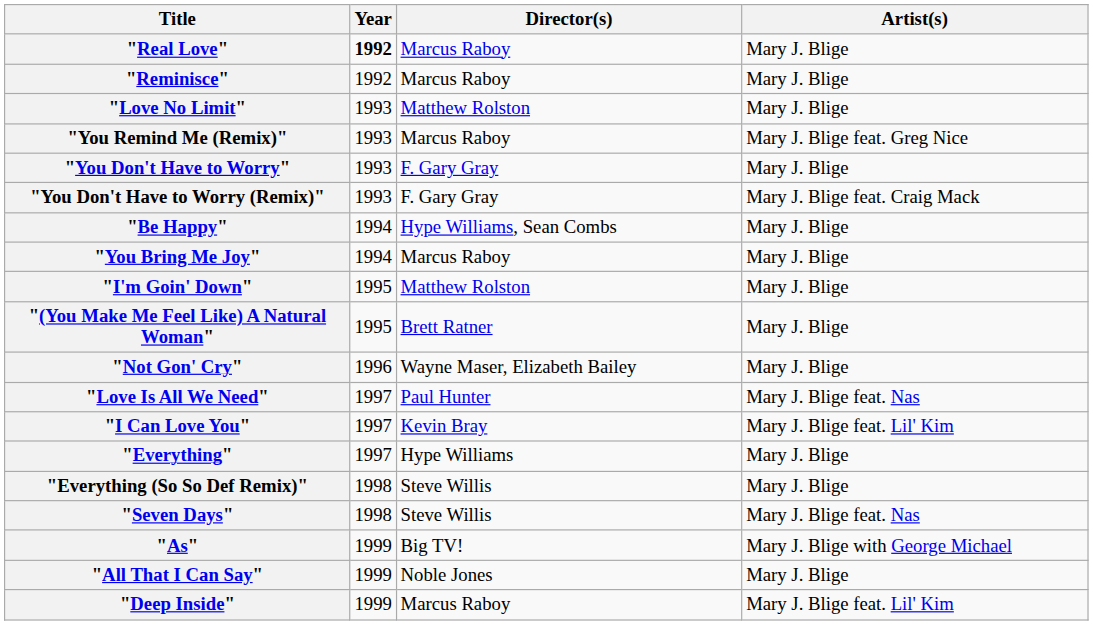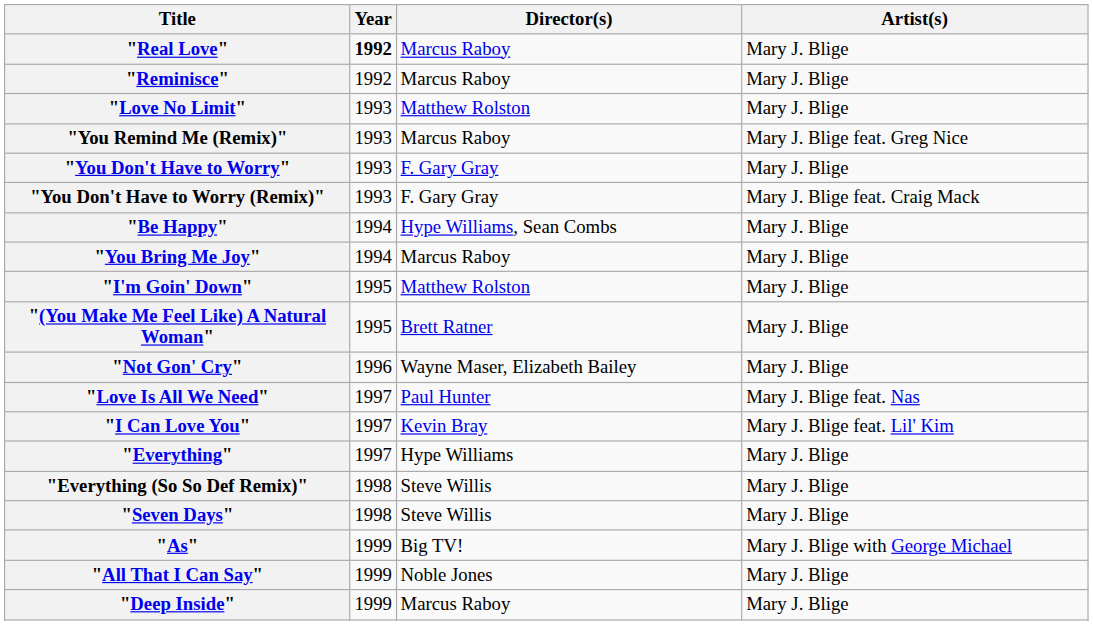"Seven Days" | Artist(s): Mary J. Blige feat. Nas -> Mary J. Blige
"Deep Inside" | Artist(s): Mary J. Blige feat. Lil' Kim -> Mary J. Blige
